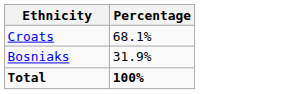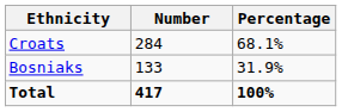+ column: Number | 284 | 133 | 417
